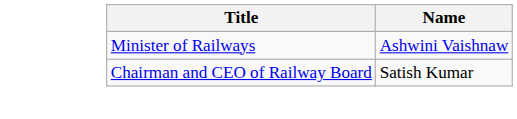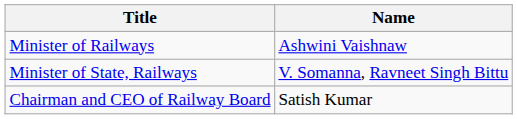+ row: Minister of State, Railways | V. Somanna, Ravneet Singh Bittu
